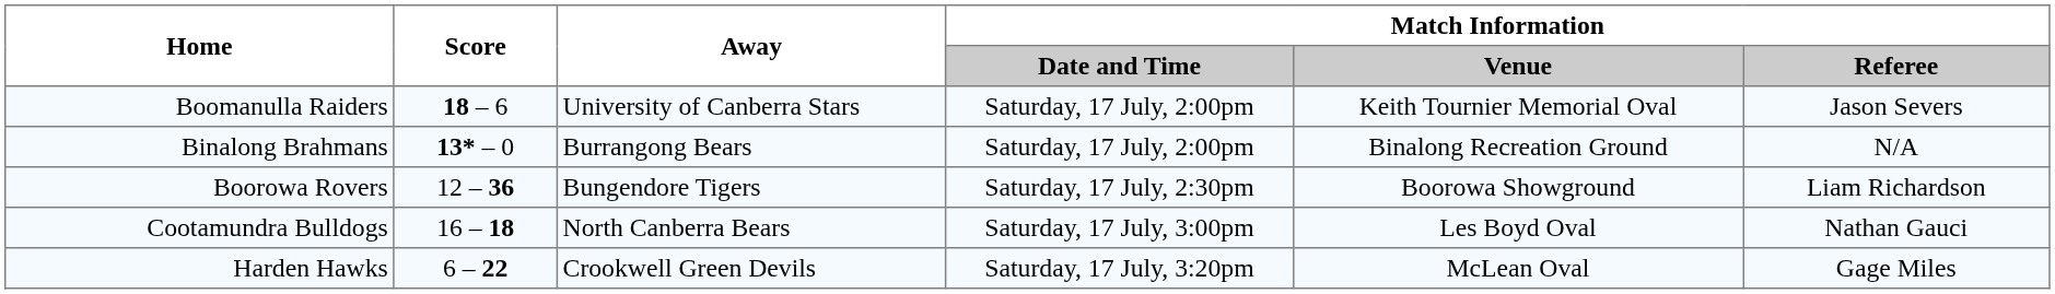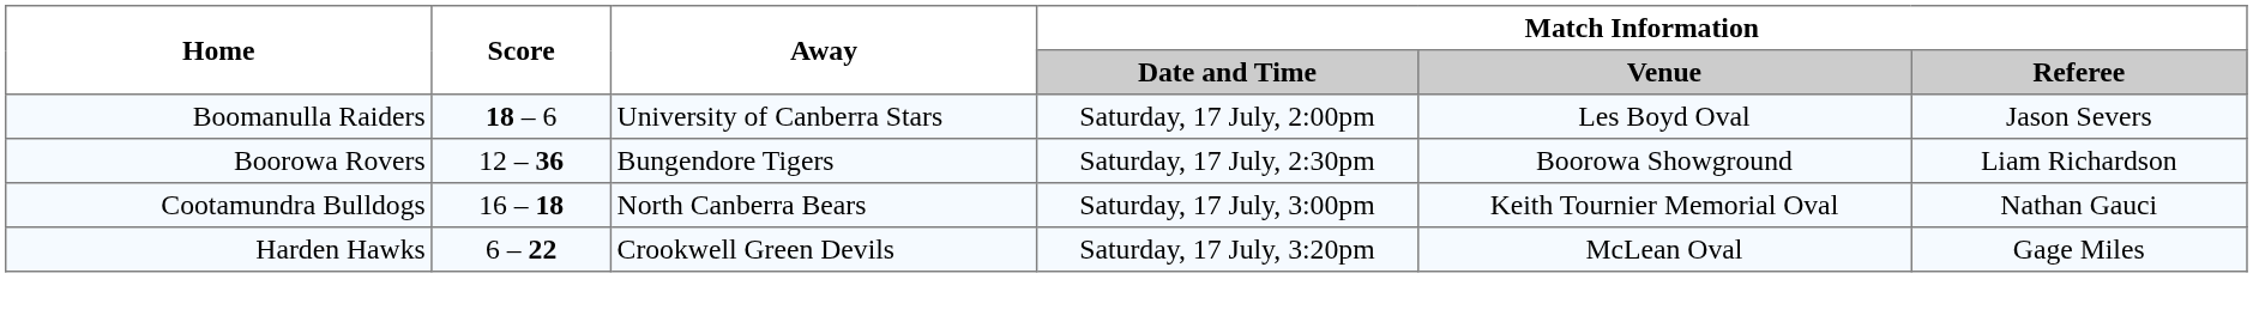Boomanulla Raiders | Match Information / Venue: Keith Tournier Memorial Oval -> Les Boyd Oval
- row: Binalong Brahmans | 13* – 0 | Burrangong Bears | Saturday, 17 July, 2:00pm | Binalong Recreation Ground | N/A
Cootamundra Bulldogs | Match Information / Venue: Les Boyd Oval -> Keith Tournier Memorial Oval
